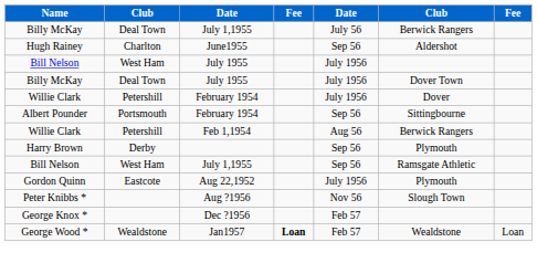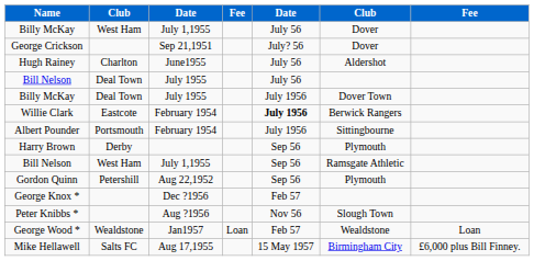Billy McKay / July 1,1955 | column 2: Deal Town -> West Ham
Billy McKay / July 1,1955 | column 6: Berwick Rangers -> Dover
+ row: George Crickson | Sep 21,1951 | July? 56 | Dover
Hugh Rainey | column 5: Sep 56 -> July 56
Bill Nelson / July 1955 | column 2: West Ham -> Deal Town
Bill Nelson / July 1955 | column 5: July 1956 -> July 56
Willie Clark / February 1954 | column 2: Petershill -> Eastcote
Willie Clark / February 1954 | column 5: normal -> bold
Willie Clark / February 1954 | column 6: Dover -> Berwick Rangers
Albert Pounder | column 5: Sep 56 -> July 1956
- row: Willie Clark | Petershill | Feb 1,1954 | Aug 56 | Berwick Rangers
Gordon Quinn | column 2: Eastcote -> Petershill
Gordon Quinn | column 5: July 1956 -> Sep 56
rows swapped: Peter Knibbs * <-> George Knox *
George Wood * | column 4: bold -> normal
+ row: Mike Hellawell | Salts FC | Aug 17,1955 | 15 May 1957 | Birmingham City | £6,000 plus Bill Finney.
